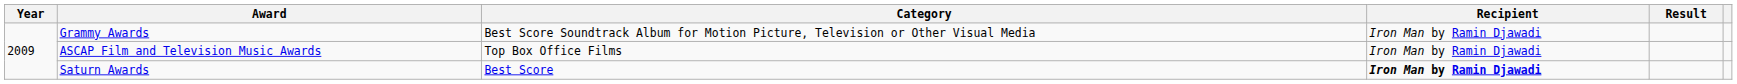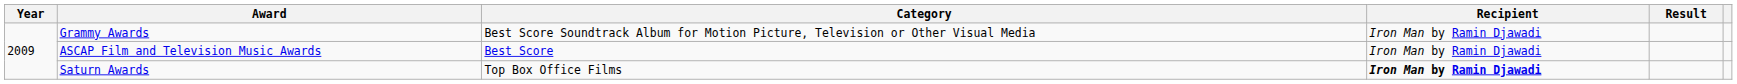ASCAP Film and Television Music Awards | Category: Top Box Office Films -> Best Score
Saturn Awards | Category: Best Score -> Top Box Office Films
